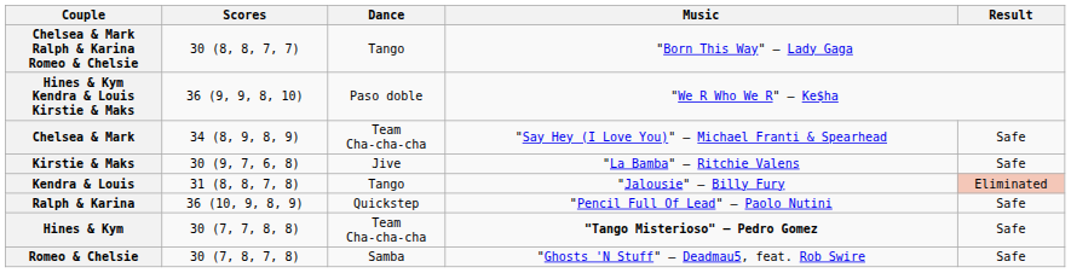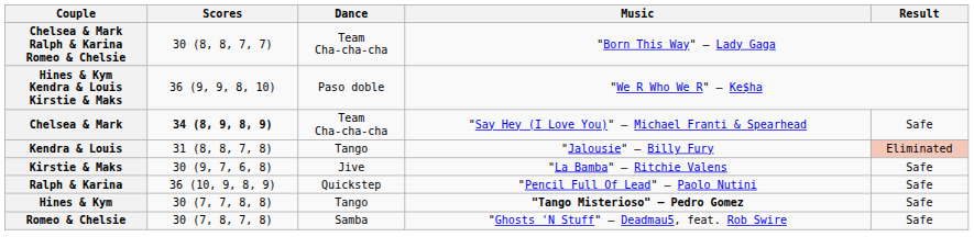Chelsea & Mark Ralph & Karina Romeo & Chelsie | Dance: Tango -> Team Cha-cha-cha
Chelsea & Mark | Scores: normal -> bold
rows swapped: Kendra & Louis <-> Kirstie & Maks
Hines & Kym | Dance: Team Cha-cha-cha -> Tango
